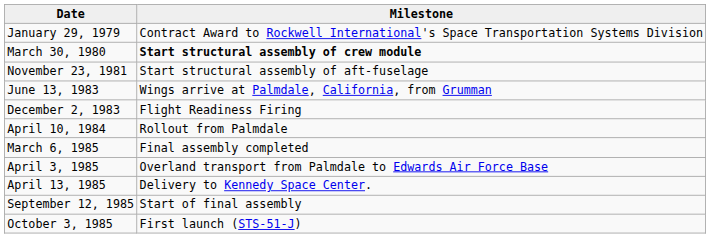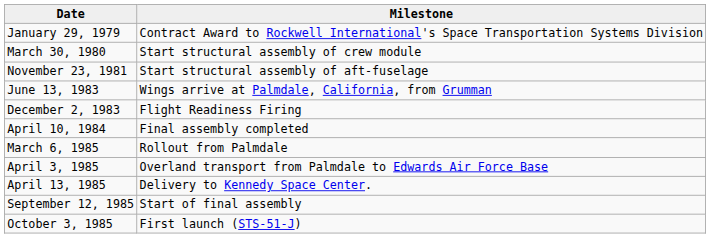March 30, 1980 | Milestone: bold -> normal
April 10, 1984 | Milestone: Rollout from Palmdale -> Final assembly completed
March 6, 1985 | Milestone: Final assembly completed -> Rollout from Palmdale
